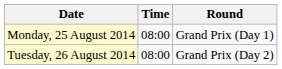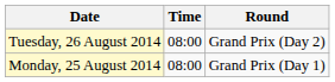rows swapped: Monday, 25 August 2014 <-> Tuesday, 26 August 2014
